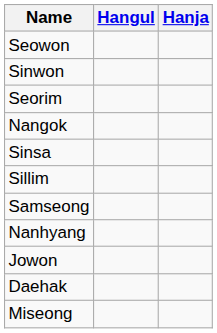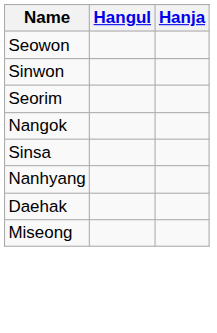- row: Sillim
- row: Samseong
- row: Jowon
